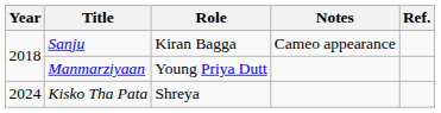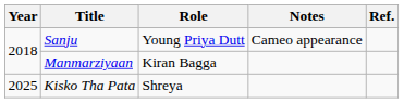Sanju | Role: Kiran Bagga -> Young Priya Dutt
Manmarziyaan | Role: Young Priya Dutt -> Kiran Bagga
Kisko Tha Pata | Year: 2024 -> 2025
